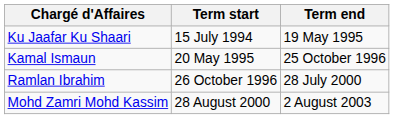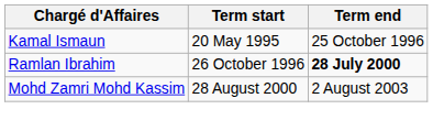- row: Ku Jaafar Ku Shaari | 15 July 1994 | 19 May 1995
Ramlan Ibrahim | Term end: normal -> bold
